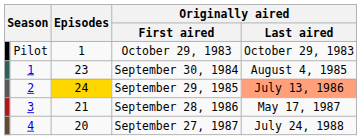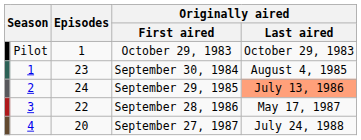September 29, 1985 | Episodes: gold background -> no background
September 28, 1986 | Episodes: 21 -> 22
